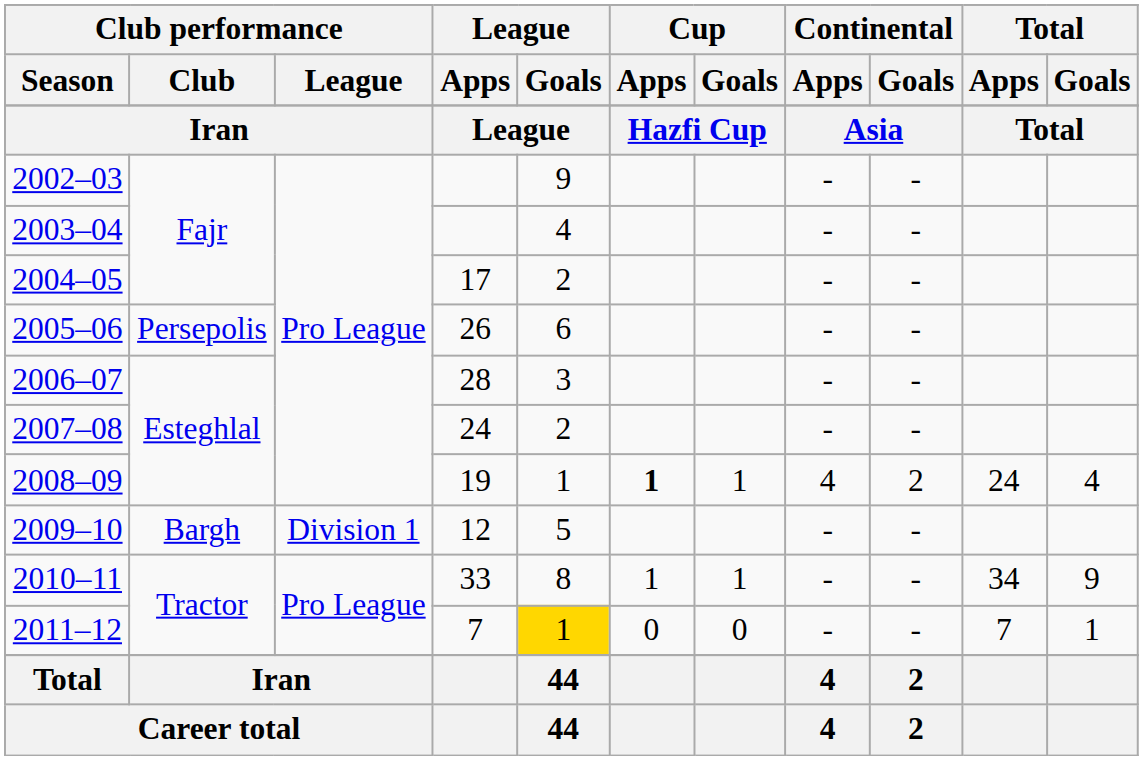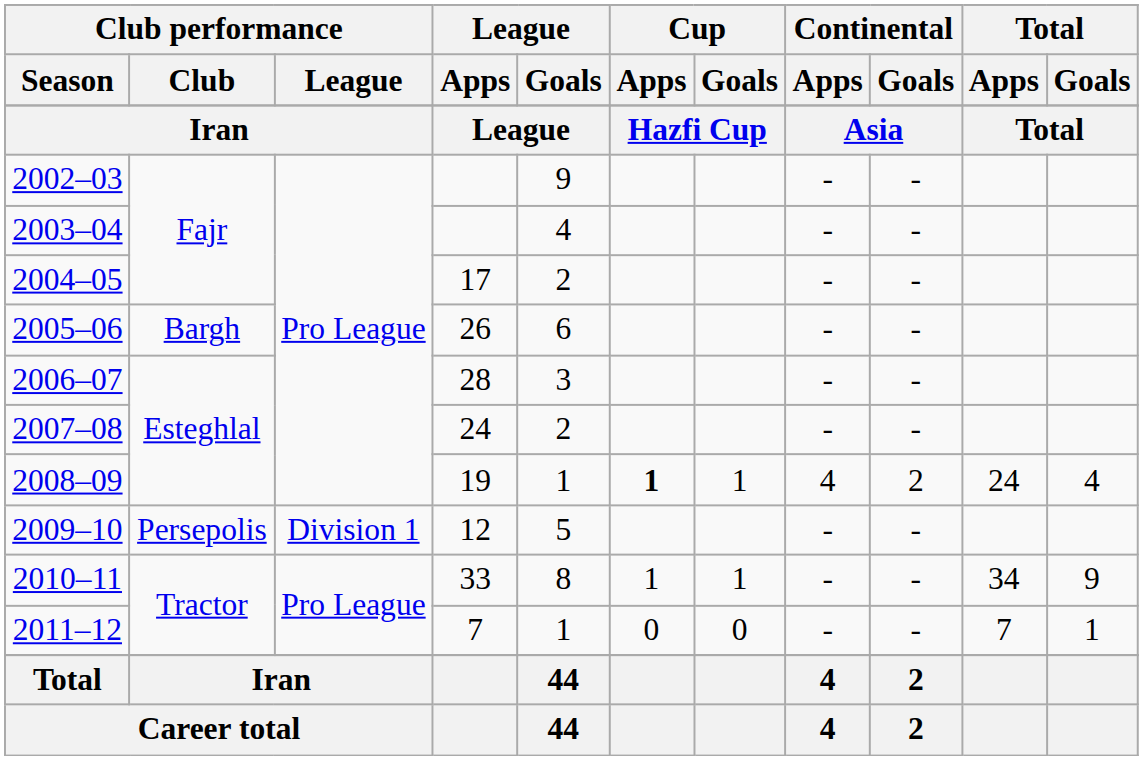2005–06 | Club performance / Club: Persepolis -> Bargh
2009–10 | Club performance / Club: Bargh -> Persepolis
2011–12 | League / Goals: gold background -> no background
